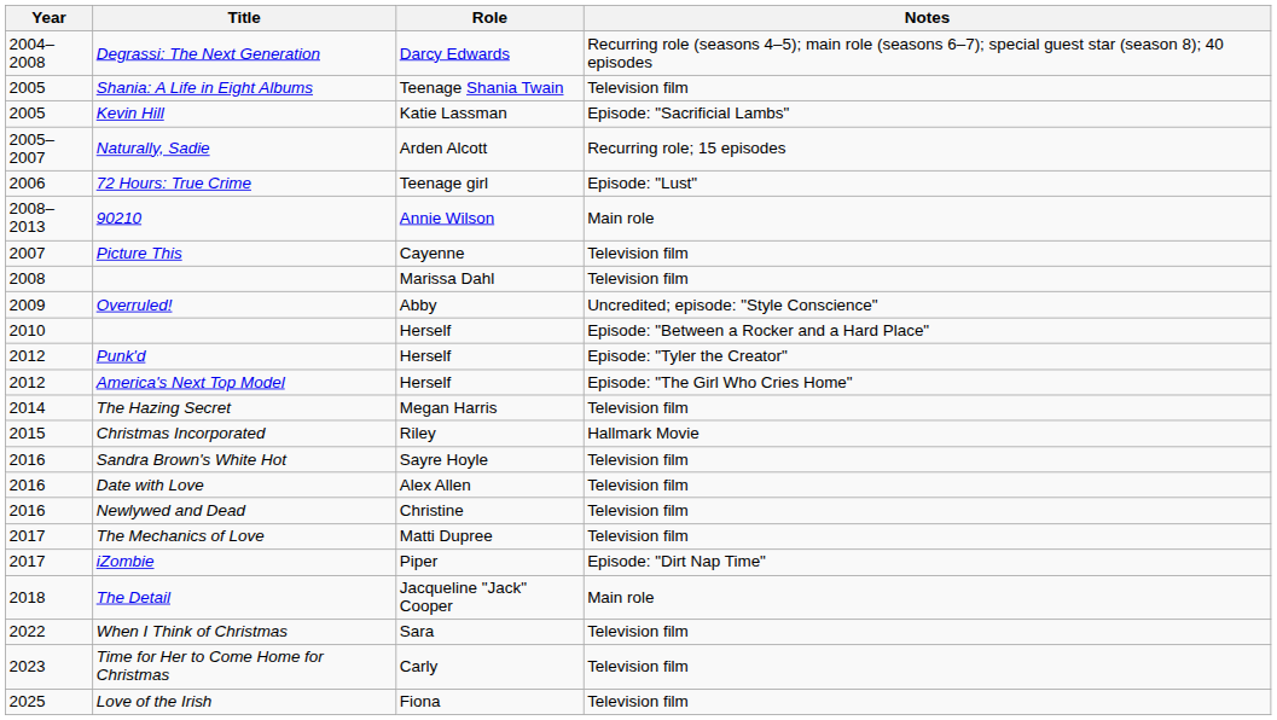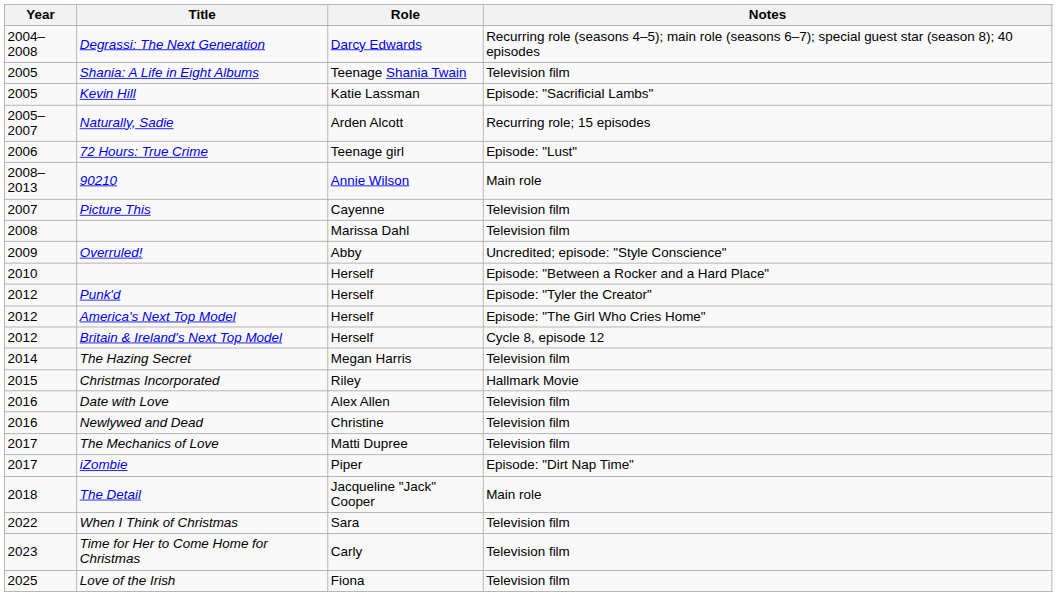+ row: 2012 | Britain & Ireland's Next Top Model | Herself | Cycle 8, episode 12
- row: 2016 | Sandra Brown's White Hot | Sayre Hoyle | Television film
